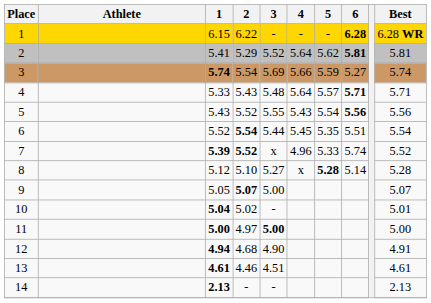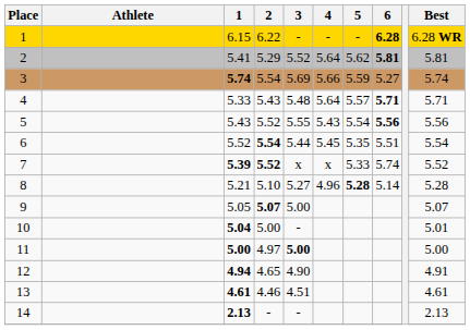7 | 4: 4.96 -> x
8 | 1: 5.12 -> 5.21
8 | 4: x -> 4.96
10 | 2: 5.02 -> 5.00
12 | 2: 4.68 -> 4.65
